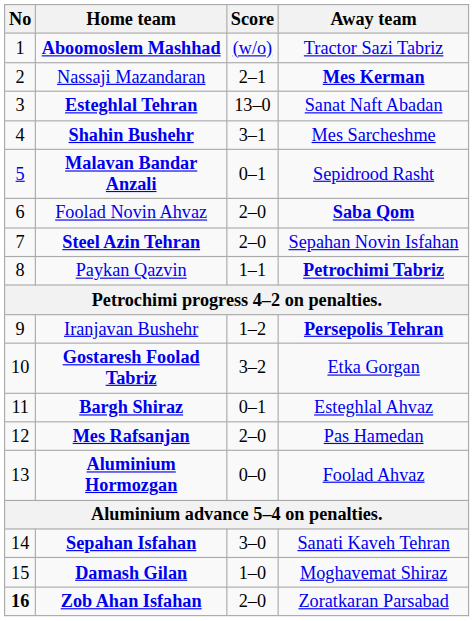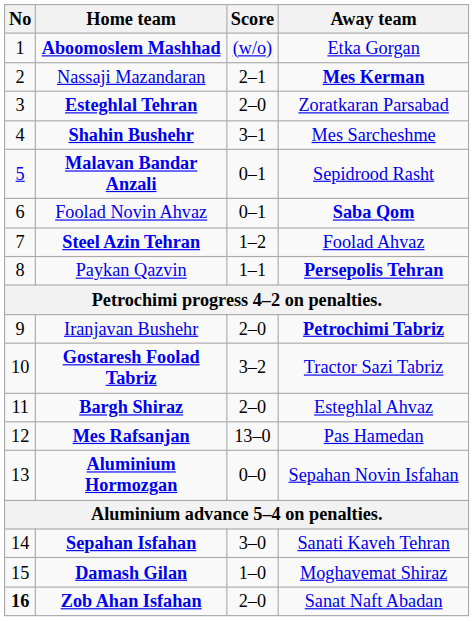Aboomoslem Mashhad | Away team: Tractor Sazi Tabriz -> Etka Gorgan
Esteghlal Tehran | Score: 13–0 -> 2–0
Esteghlal Tehran | Away team: Sanat Naft Abadan -> Zoratkaran Parsabad
Foolad Novin Ahvaz | Score: 2–0 -> 0–1
Steel Azin Tehran | Score: 2–0 -> 1–2
Steel Azin Tehran | Away team: Sepahan Novin Isfahan -> Foolad Ahvaz
Paykan Qazvin | Away team: Petrochimi Tabriz -> Persepolis Tehran
Iranjavan Bushehr | Score: 1–2 -> 2–0
Iranjavan Bushehr | Away team: Persepolis Tehran -> Petrochimi Tabriz
Gostaresh Foolad Tabriz | Away team: Etka Gorgan -> Tractor Sazi Tabriz
Bargh Shiraz | Score: 0–1 -> 2–0
Mes Rafsanjan | Score: 2–0 -> 13–0
Aluminium Hormozgan | Away team: Foolad Ahvaz -> Sepahan Novin Isfahan
Zob Ahan Isfahan | Away team: Zoratkaran Parsabad -> Sanat Naft Abadan
